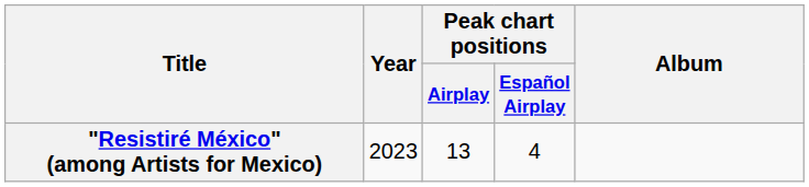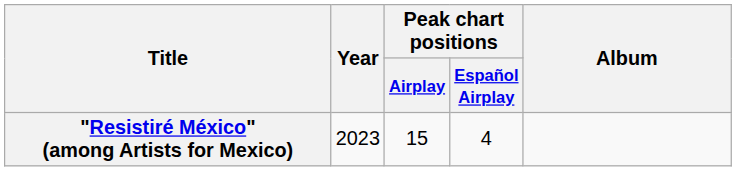"Resistiré México" (among Artists for Mexico) | Peak chart positions / Airplay: 13 -> 15
